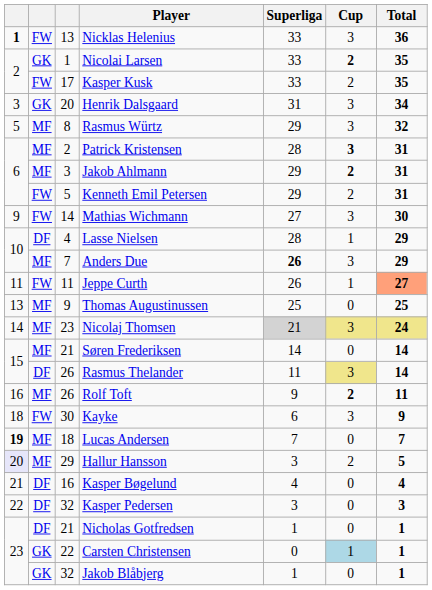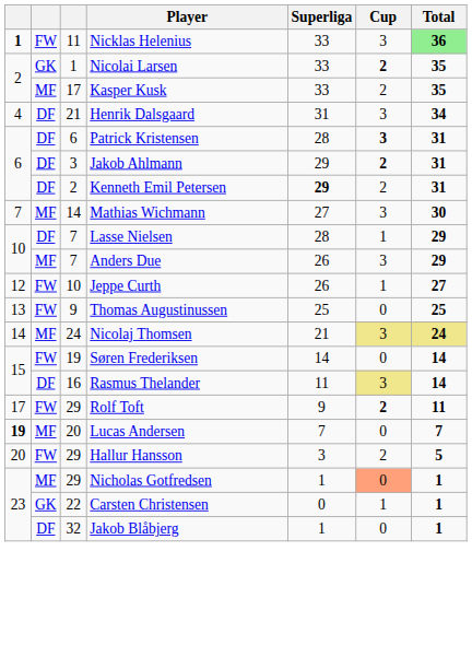Nicklas Helenius | column 3: 13 -> 11
Nicklas Helenius | Total: no background -> lightgreen background
Kasper Kusk | column 2: FW -> MF
Henrik Dalsgaard | column 1: 3 -> 4
Henrik Dalsgaard | column 2: GK -> DF
Henrik Dalsgaard | column 3: 20 -> 21
- row: 5 | MF | 8 | Rasmus Würtz | 29 | 3 | 32
Patrick Kristensen | column 2: MF -> DF
Patrick Kristensen | column 3: 2 -> 6
Jakob Ahlmann | column 2: MF -> DF
Kenneth Emil Petersen | column 2: FW -> DF
Kenneth Emil Petersen | column 3: 5 -> 2
Kenneth Emil Petersen | Superliga: normal -> bold
Mathias Wichmann | column 1: 9 -> 7
Mathias Wichmann | column 2: FW -> MF
Lasse Nielsen | column 3: 4 -> 7
Anders Due | Superliga: bold -> normal
Jeppe Curth | column 1: 11 -> 12
Jeppe Curth | column 3: 11 -> 10
Jeppe Curth | Total: lightsalmon background -> no background
Thomas Augustinussen | column 2: MF -> FW
Nicolaj Thomsen | column 3: 23 -> 24
Nicolaj Thomsen | Superliga: lightgrey background -> no background
Søren Frederiksen | column 2: MF -> FW
Søren Frederiksen | column 3: 21 -> 19
Rasmus Thelander | column 3: 26 -> 16
Rolf Toft | column 1: 16 -> 17
Rolf Toft | column 2: MF -> FW
Rolf Toft | column 3: 26 -> 29
- row: 18 | FW | 30 | Kayke | 6 | 3 | 9
Lucas Andersen | column 3: 18 -> 20
Hallur Hansson | column 1: lavender background -> no background
Hallur Hansson | column 2: MF -> FW
- row: 21 | DF | 16 | Kasper Bøgelund | 4 | 0 | 4
- row: 22 | DF | 32 | Kasper Pedersen | 3 | 0 | 3
Nicholas Gotfredsen | column 2: DF -> MF
Nicholas Gotfredsen | column 3: 21 -> 29
Nicholas Gotfredsen | Cup: no background -> lightsalmon background
Carsten Christensen | Cup: lightblue background -> no background
Jakob Blåbjerg | column 2: GK -> DF
